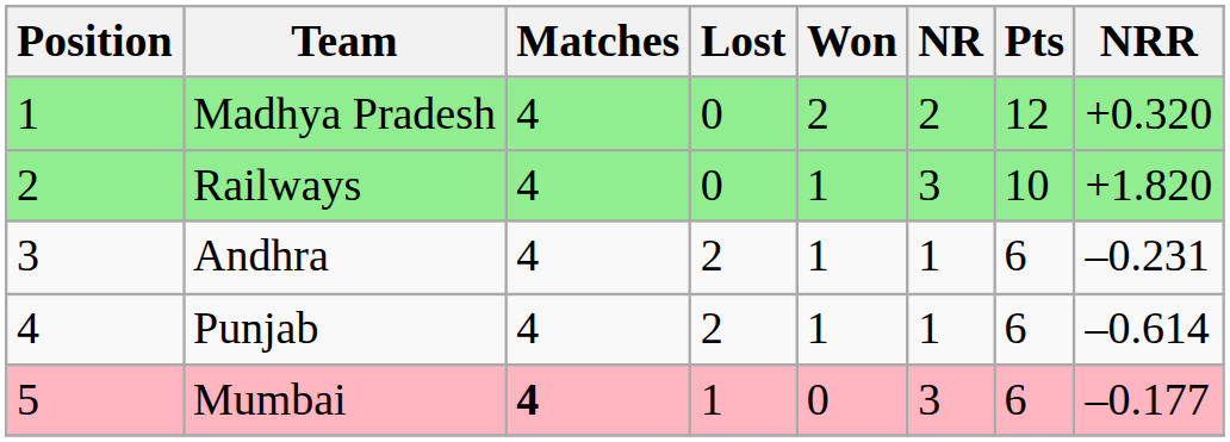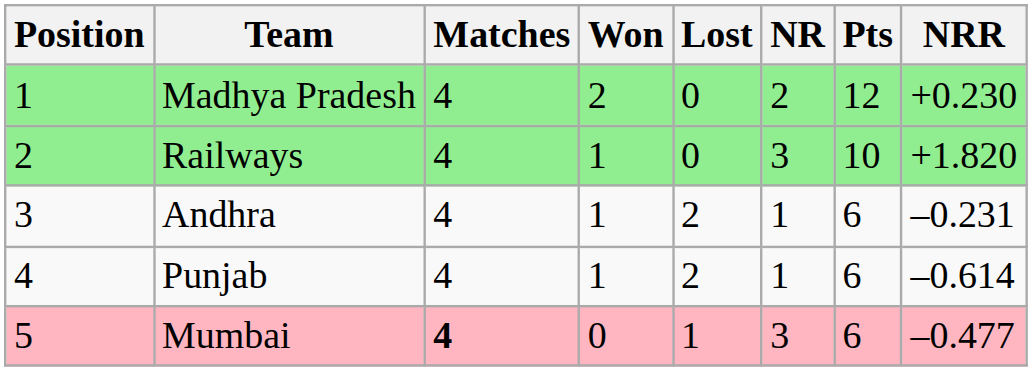columns swapped: Won <-> Lost
Madhya Pradesh | NRR: +0.320 -> +0.230
Mumbai | NRR: –0.177 -> –0.477
